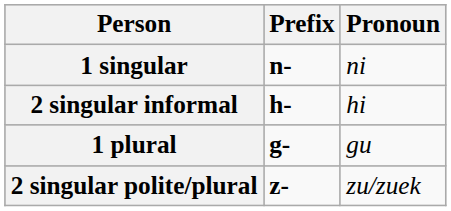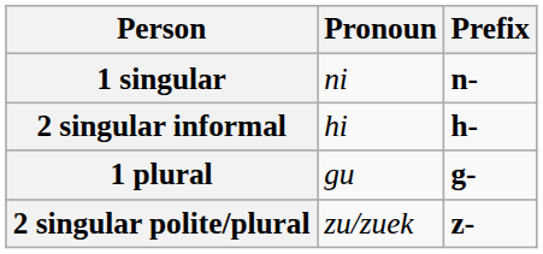columns swapped: Pronoun <-> Prefix
